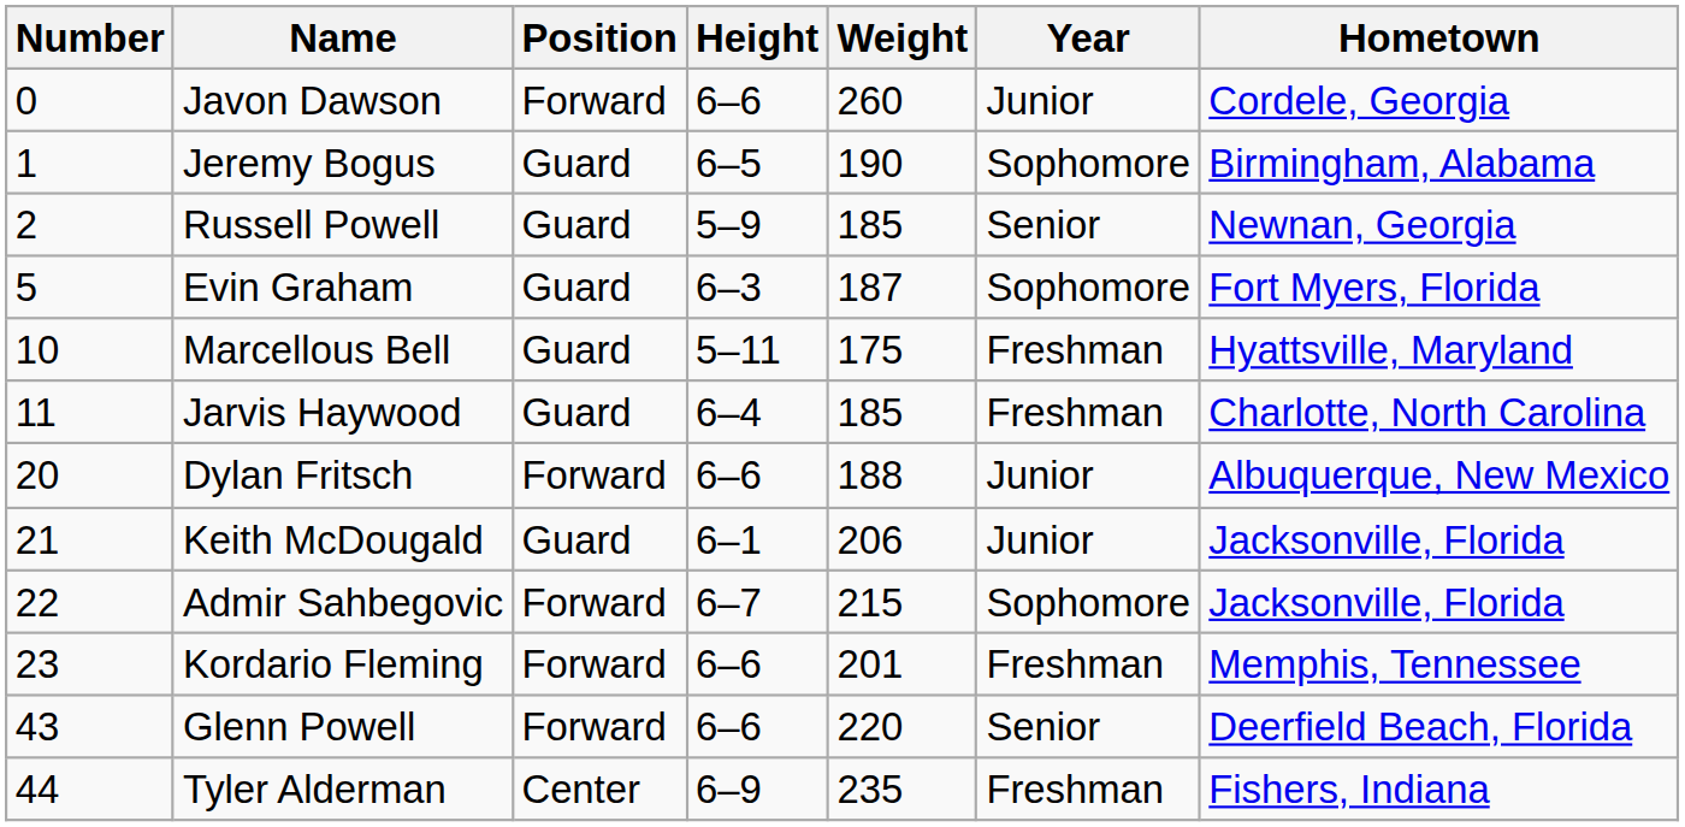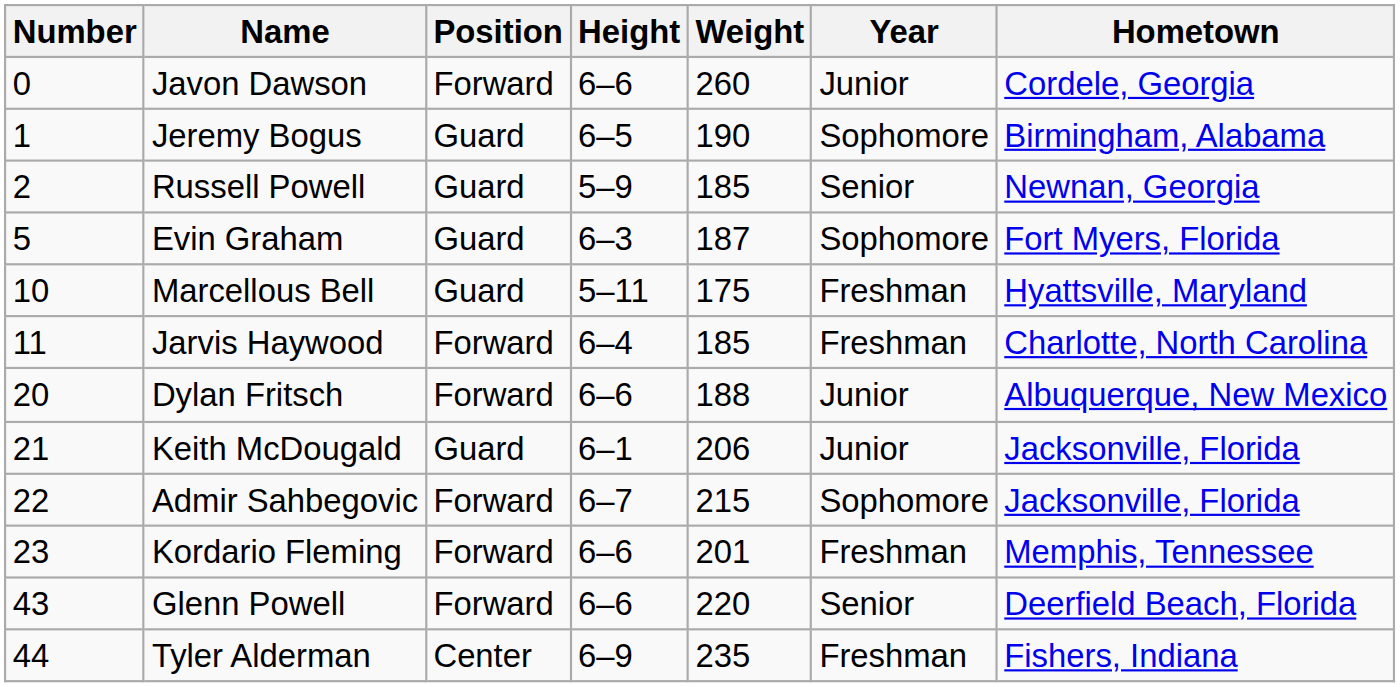Jarvis Haywood | Position: Guard -> Forward
